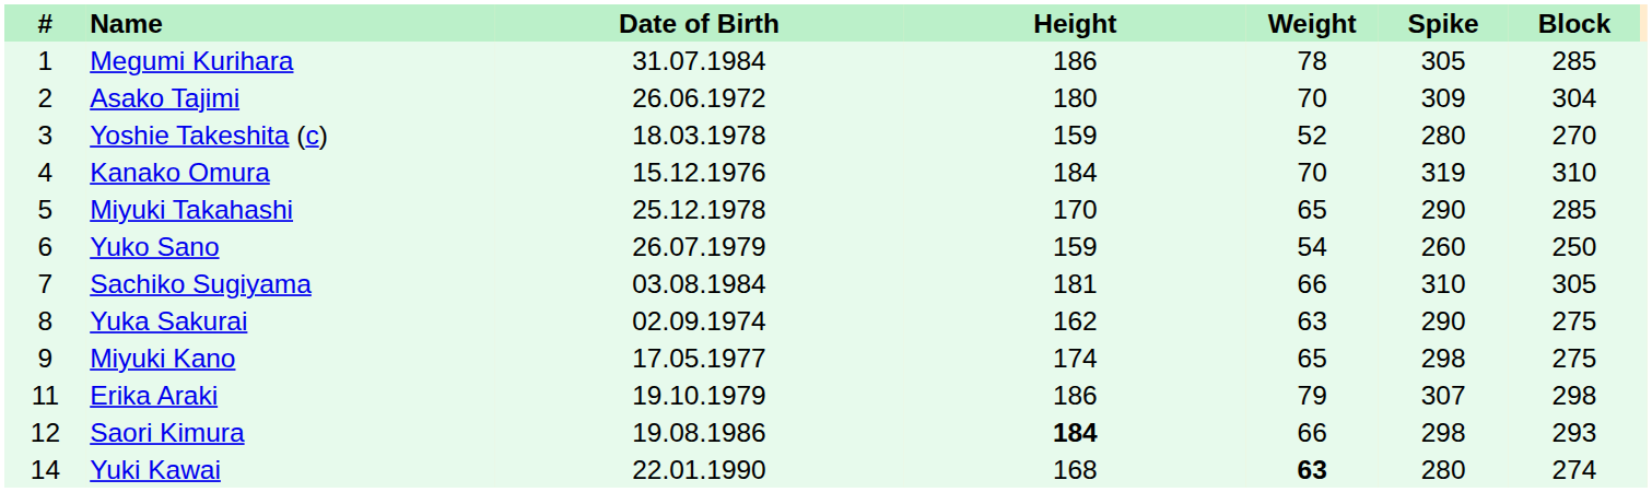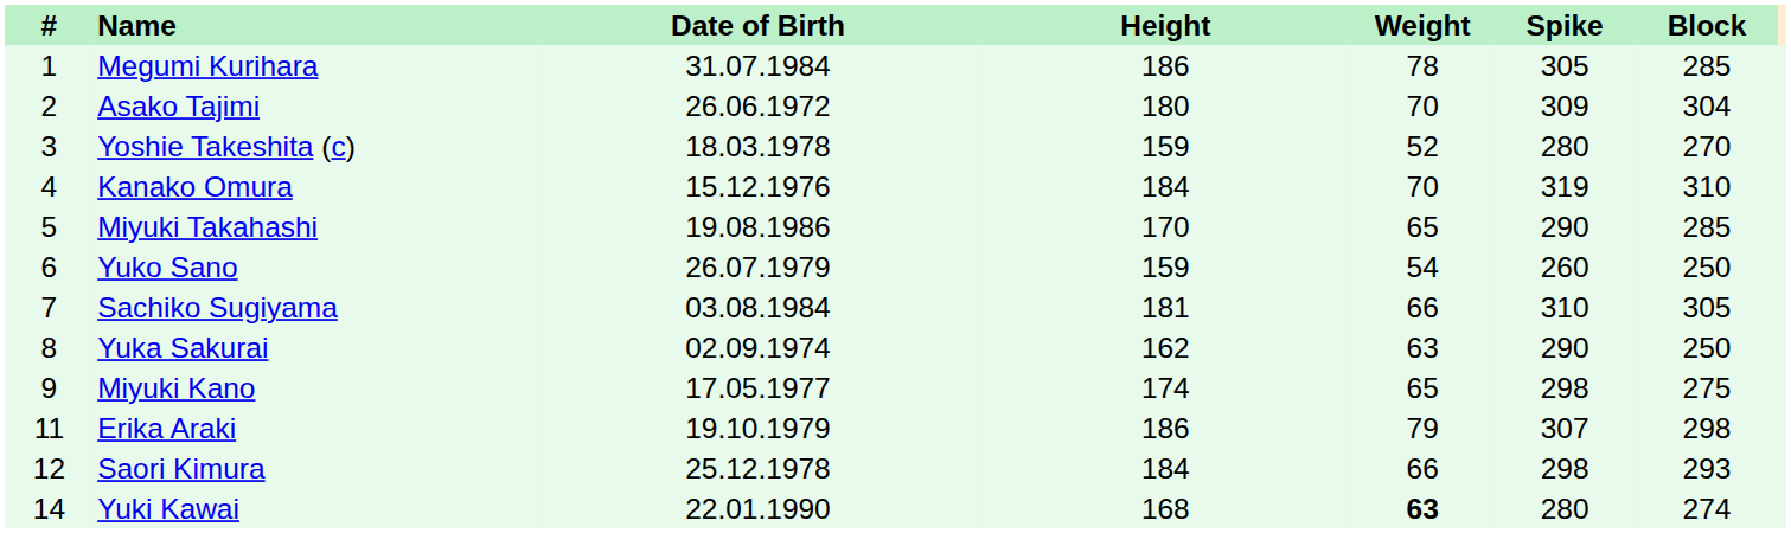Miyuki Takahashi | Date of Birth: 25.12.1978 -> 19.08.1986
Yuka Sakurai | Block: 275 -> 250
Saori Kimura | Date of Birth: 19.08.1986 -> 25.12.1978
Saori Kimura | Height: bold -> normal
